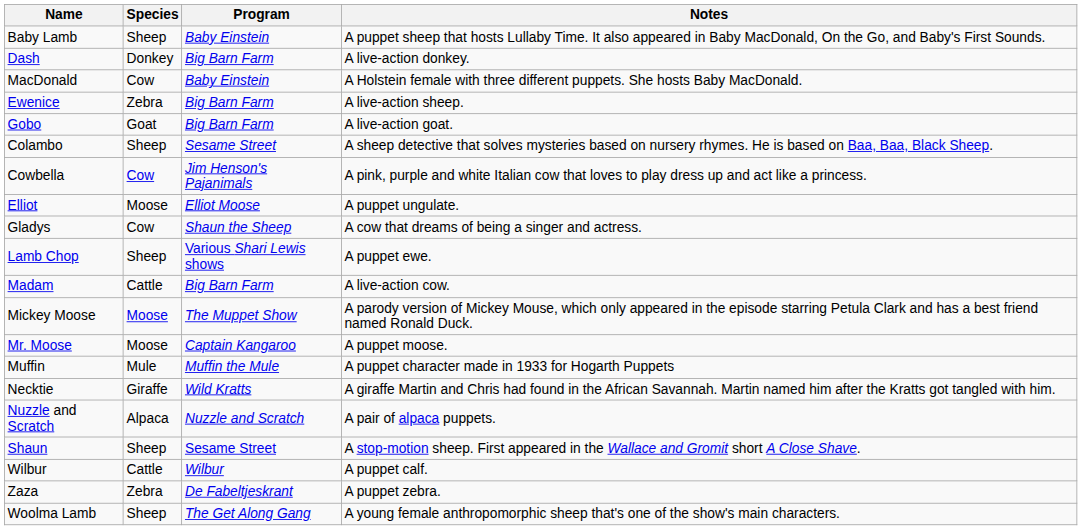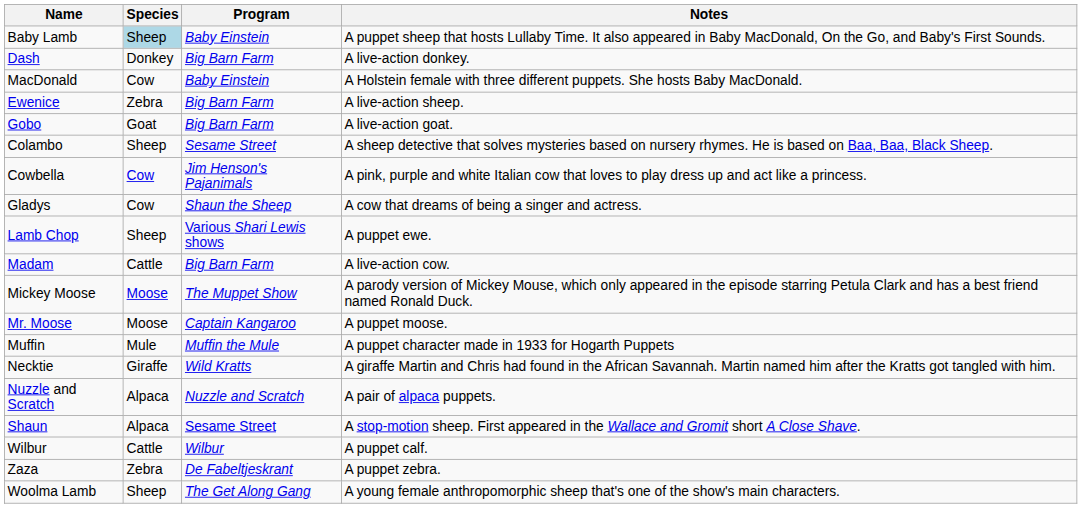Baby Lamb | Species: no background -> lightblue background
- row: Elliot | Moose | Elliot Moose | A puppet ungulate.
Shaun | Species: Sheep -> Alpaca
